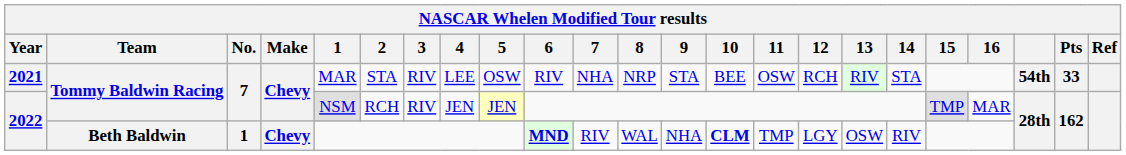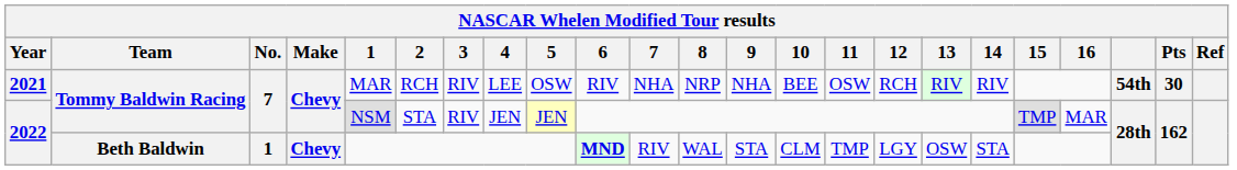2021 | 2: STA -> RCH
2021 | 9: STA -> NHA
2021 | 14: STA -> RIV
2021 | Pts: 33 -> 30
2022 / Tommy Baldwin Racing | 2: RCH -> STA
2022 / Beth Baldwin | 9: NHA -> STA
2022 / Beth Baldwin | 10: bold -> normal
2022 / Beth Baldwin | 14: RIV -> STA
